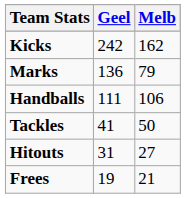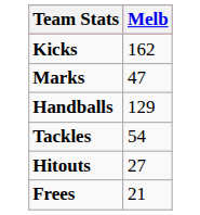- column: Geel | 242 | 136 | 111 | 41 | 31 | 19
Marks | Melb: 79 -> 47
Handballs | Melb: 106 -> 129
Tackles | Melb: 50 -> 54
